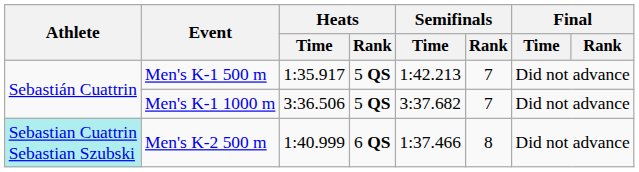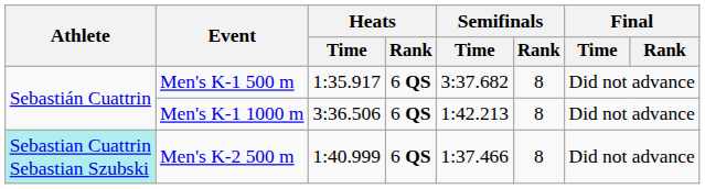Men's K-1 500 m | Heats / Rank: 5 QS -> 6 QS
Men's K-1 500 m | Semifinals / Time: 1:42.213 -> 3:37.682
Men's K-1 500 m | Semifinals / Rank: 7 -> 8
Men's K-1 1000 m | Heats / Rank: 5 QS -> 6 QS
Men's K-1 1000 m | Semifinals / Time: 3:37.682 -> 1:42.213
Men's K-1 1000 m | Semifinals / Rank: 7 -> 8
